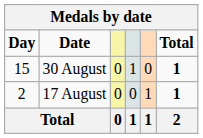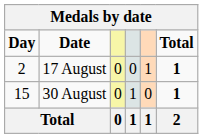rows swapped: 17 August <-> 30 August
